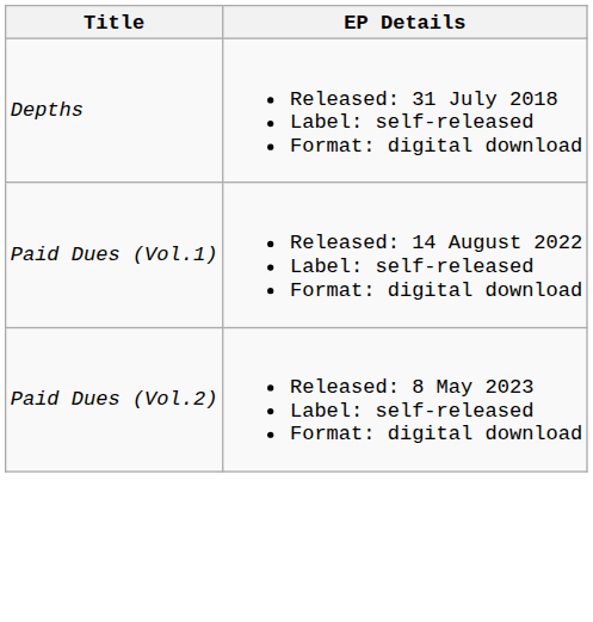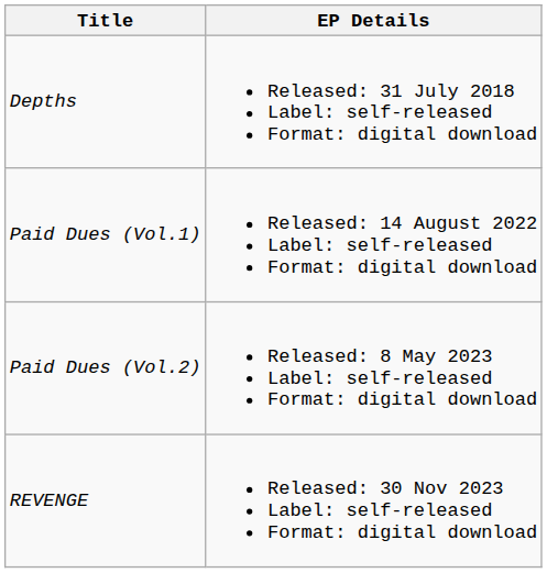+ row: REVENGE | Released: 30 Nov 2023 Label: self-released Format: digital download
